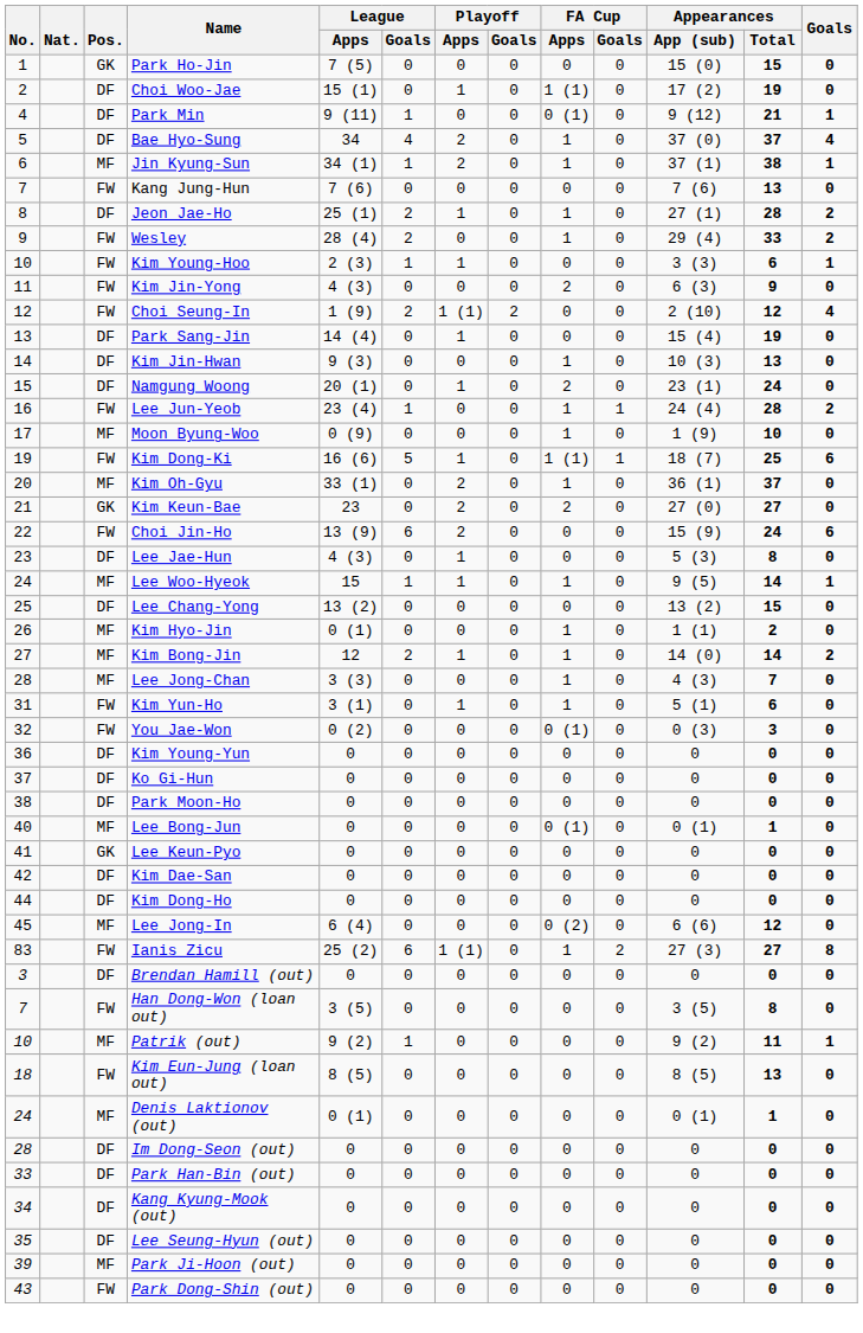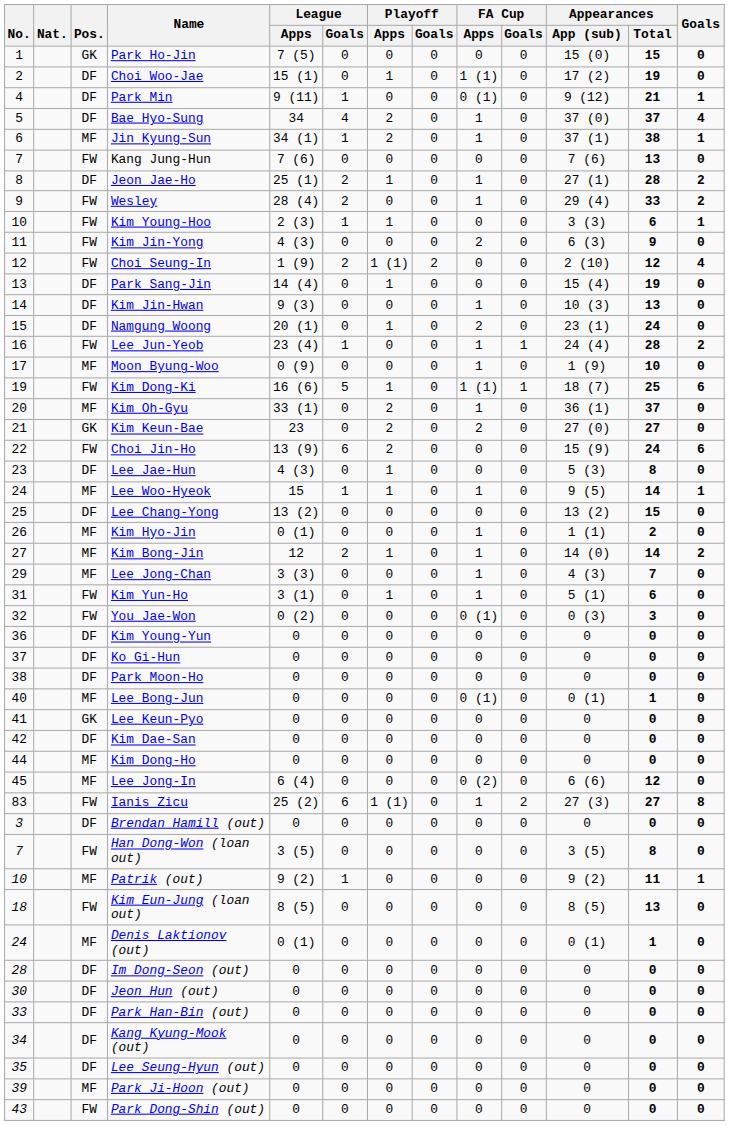Lee Jong-Chan | No.: 28 -> 29
Kim Dong-Ho | Pos.: DF -> MF
+ row: 30 | DF | Jeon Hun (out) | 0 | 0 | 0 | 0 | 0 | 0 | 0 | 0 | 0
